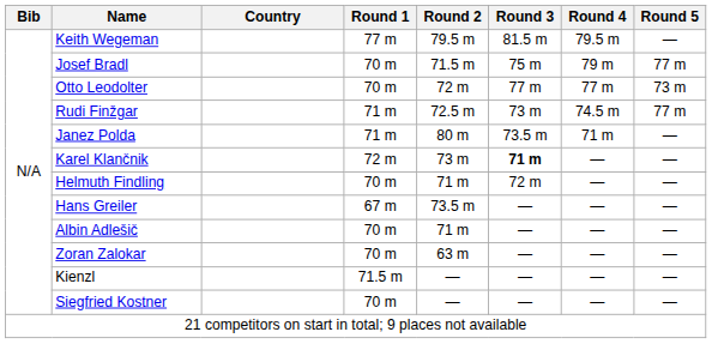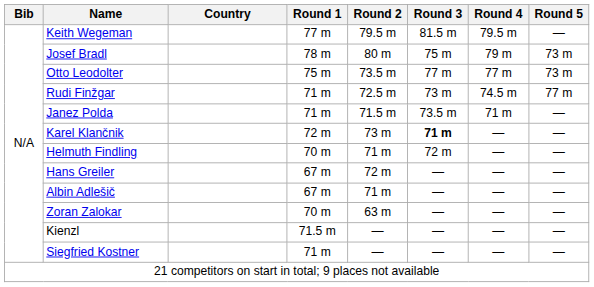Josef Bradl | Round 1: 70 m -> 78 m
Josef Bradl | Round 2: 71.5 m -> 80 m
Josef Bradl | Round 5: 77 m -> 73 m
Otto Leodolter | Round 1: 70 m -> 75 m
Otto Leodolter | Round 2: 72 m -> 73.5 m
Janez Polda | Round 2: 80 m -> 71.5 m
Hans Greiler | Round 2: 73.5 m -> 72 m
Albin Adlešič | Round 1: 70 m -> 67 m
Siegfried Kostner | Round 1: 70 m -> 71 m
